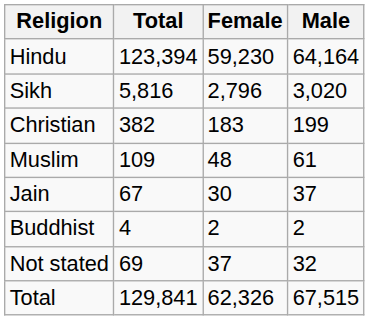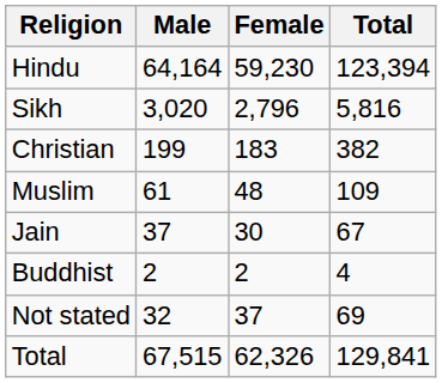columns swapped: Total <-> Male
